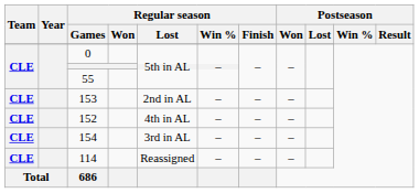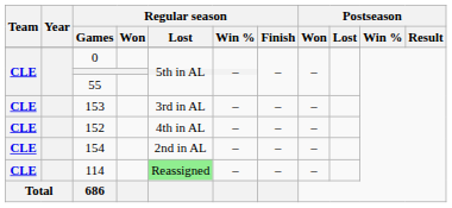153 | Regular season / Lost: 2nd in AL -> 3rd in AL
154 | Regular season / Lost: 3rd in AL -> 2nd in AL
114 | Regular season / Lost: no background -> lightgreen background
